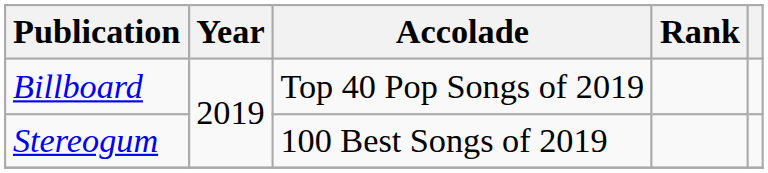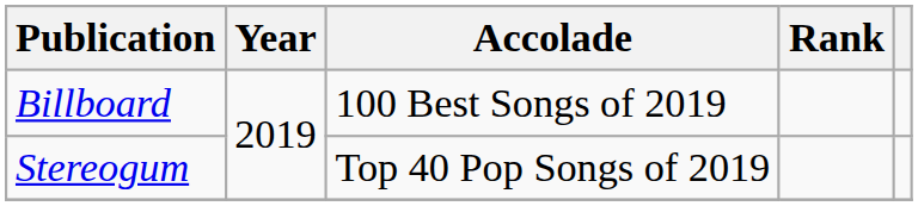Billboard | Accolade: Top 40 Pop Songs of 2019 -> 100 Best Songs of 2019
Stereogum | Accolade: 100 Best Songs of 2019 -> Top 40 Pop Songs of 2019
